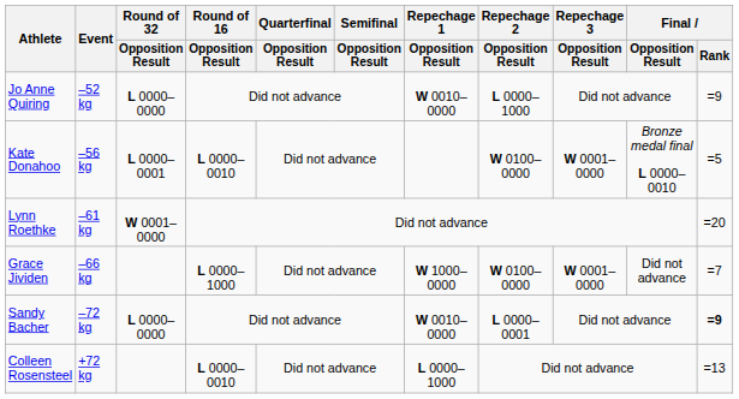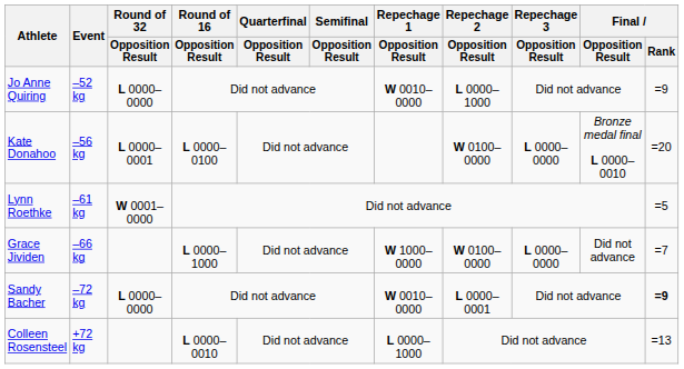Kate Donahoo | Round of 16 / Opposition Result: L 0000–0010 -> L 0000–0100
Kate Donahoo | Repechage 3 / Opposition Result: W 0001–0000 -> L 0000–0000
Kate Donahoo | Final / Rank: =5 -> =20
Lynn Roethke | Final / Rank: =20 -> =5
Grace Jividen | Repechage 3 / Opposition Result: W 0001–0000 -> L 0000–0000
